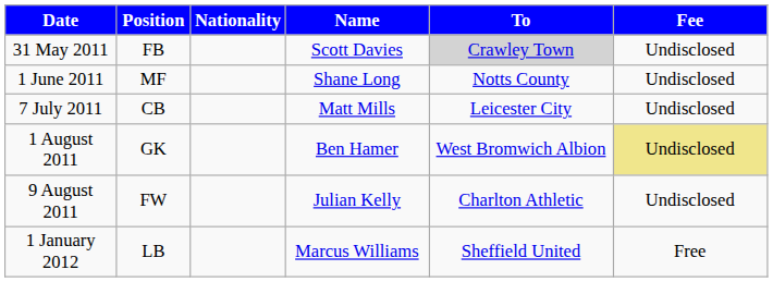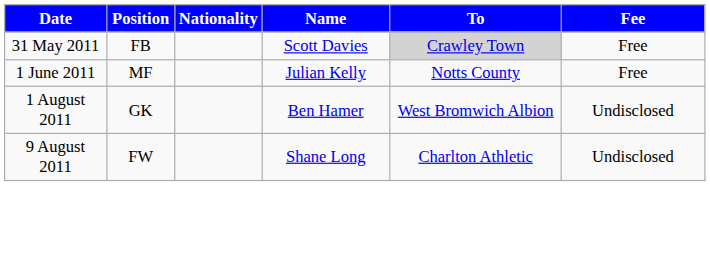31 May 2011 | Fee: Undisclosed -> Free
1 June 2011 | Name: Shane Long -> Julian Kelly
1 June 2011 | Fee: Undisclosed -> Free
- row: 7 July 2011 | CB | Matt Mills | Leicester City | Undisclosed
1 August 2011 | Fee: khaki background -> no background
9 August 2011 | Name: Julian Kelly -> Shane Long
- row: 1 January 2012 | LB | Marcus Williams | Sheffield United | Free
